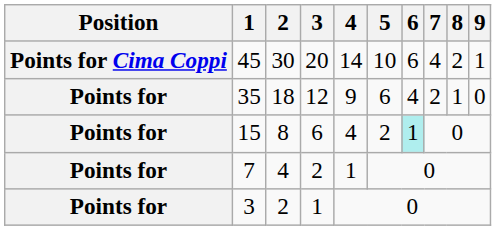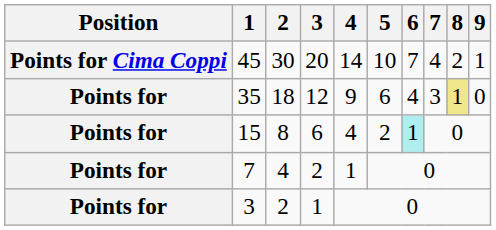45 | 6: 6 -> 7
35 | 7: 2 -> 3
35 | 8: no background -> khaki background
